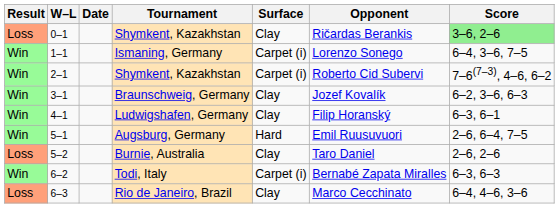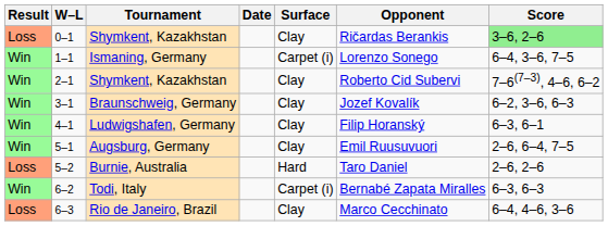columns swapped: Date <-> Tournament
2–1 | Surface: Carpet (i) -> Clay
5–1 | Surface: Hard -> Clay
5–2 | Surface: Clay -> Hard
